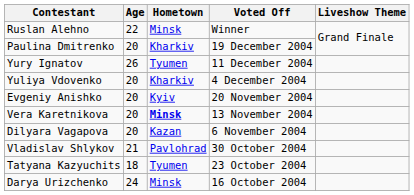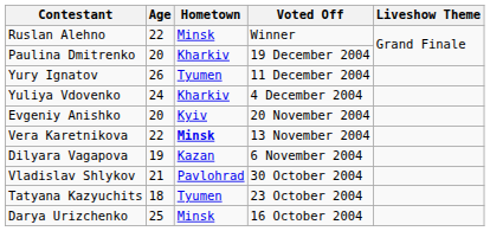Yuliya Vdovenko | Age: 20 -> 24
Vera Karetnikova | Age: 20 -> 22
Dilyara Vagapova | Age: 20 -> 19
Darya Urizchenko | Age: 24 -> 25
